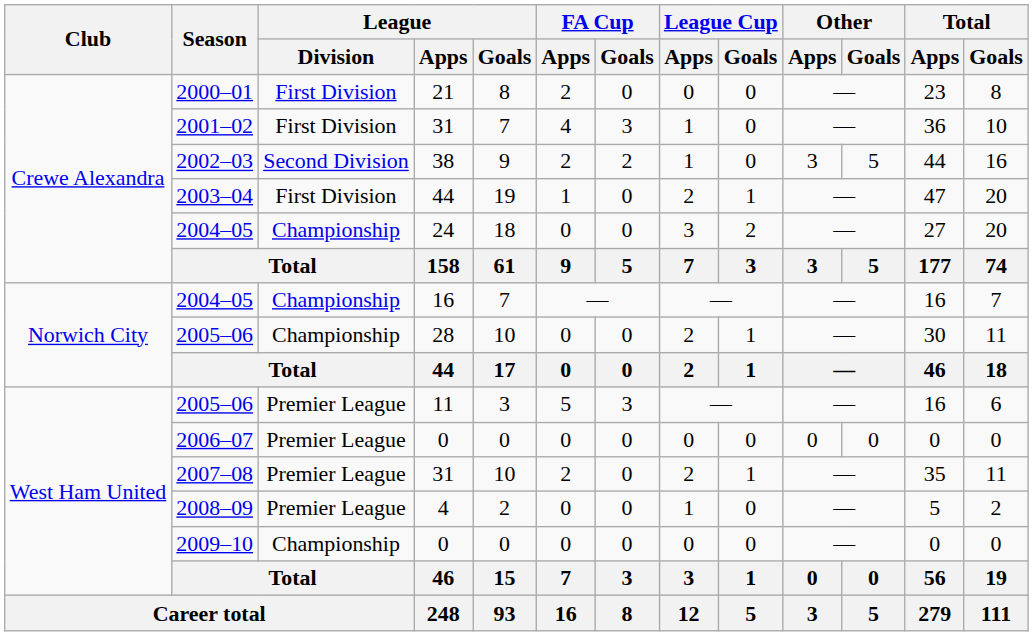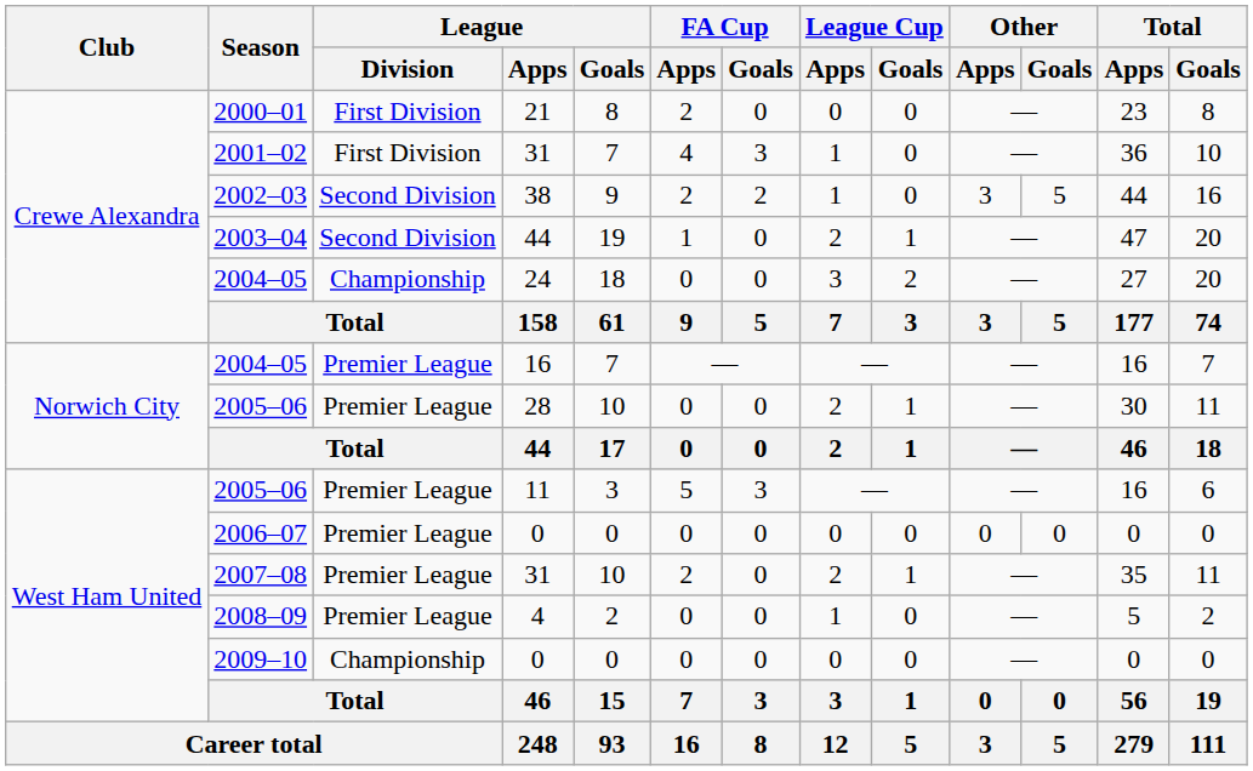2003–04 | League / Division: First Division -> Second Division
2004–05 / 16 | League / Division: Championship -> Premier League
2005–06 / 28 | League / Division: Championship -> Premier League
